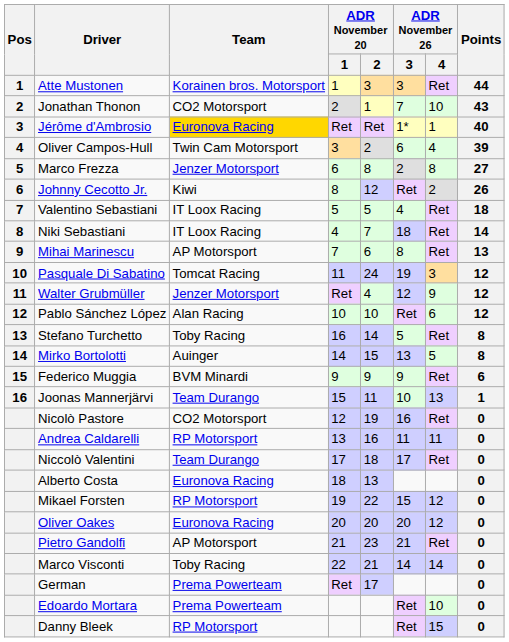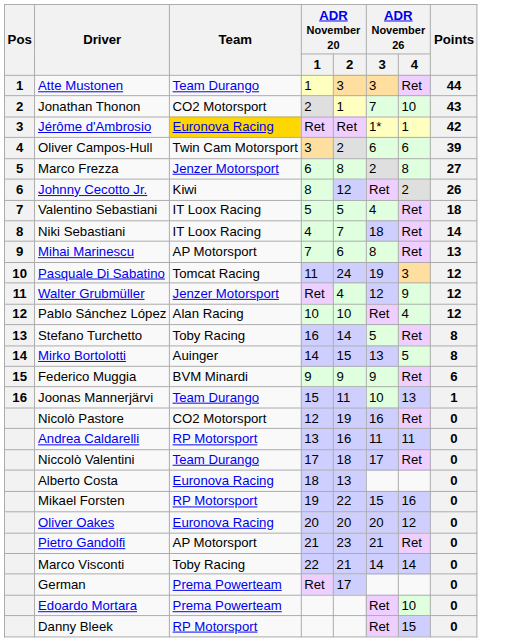Atte Mustonen | Team: Korainen bros. Motorsport -> Team Durango
Jérôme d'Ambrosio | Points: 40 -> 42
Oliver Campos-Hull | ADR November 26 / 4: 4 -> 6
Pablo Sánchez López | ADR November 26 / 4: 6 -> 4
Mikael Forsten | ADR November 26 / 4: 12 -> 16
